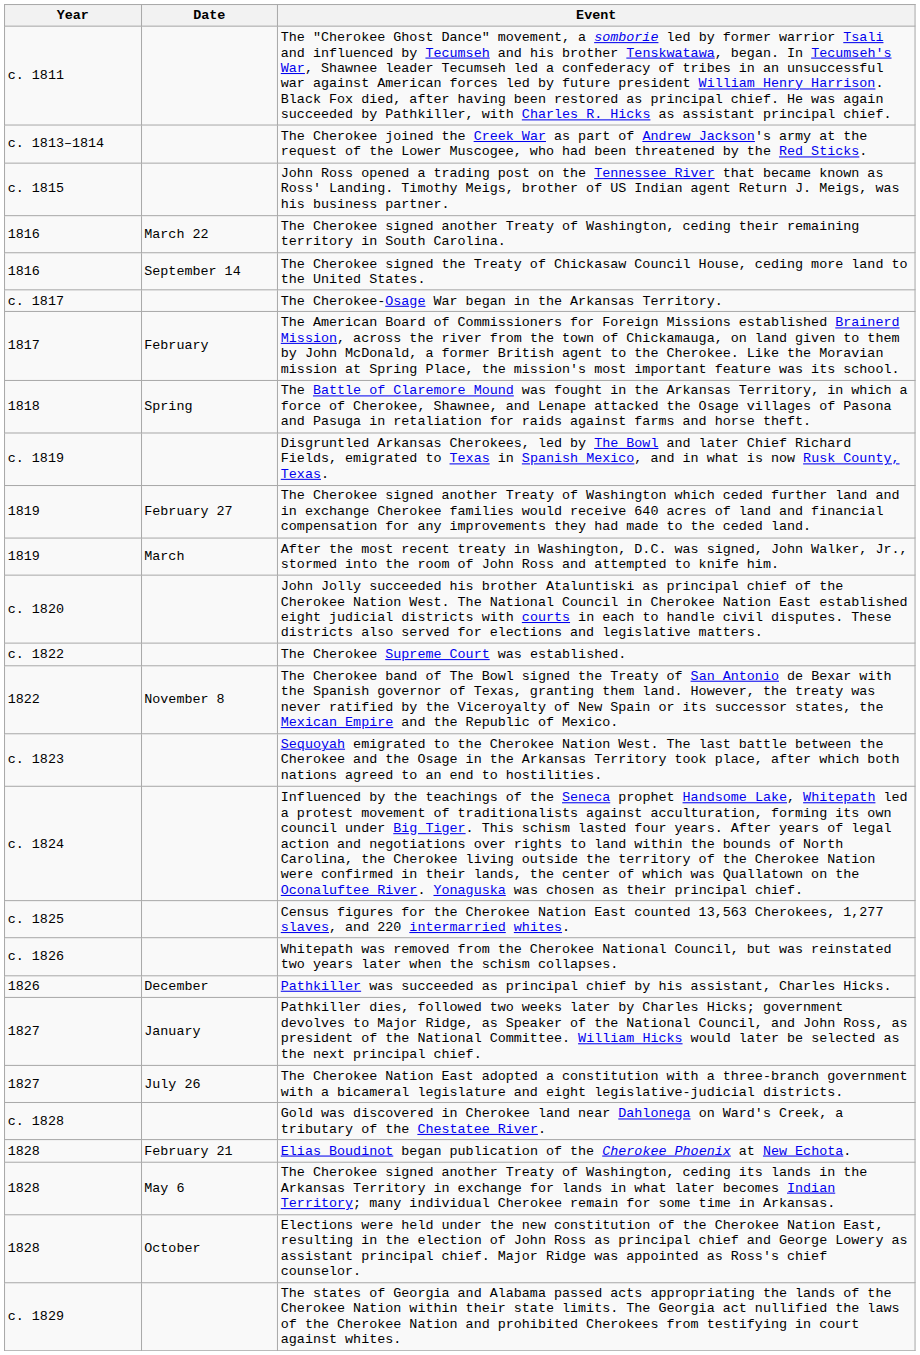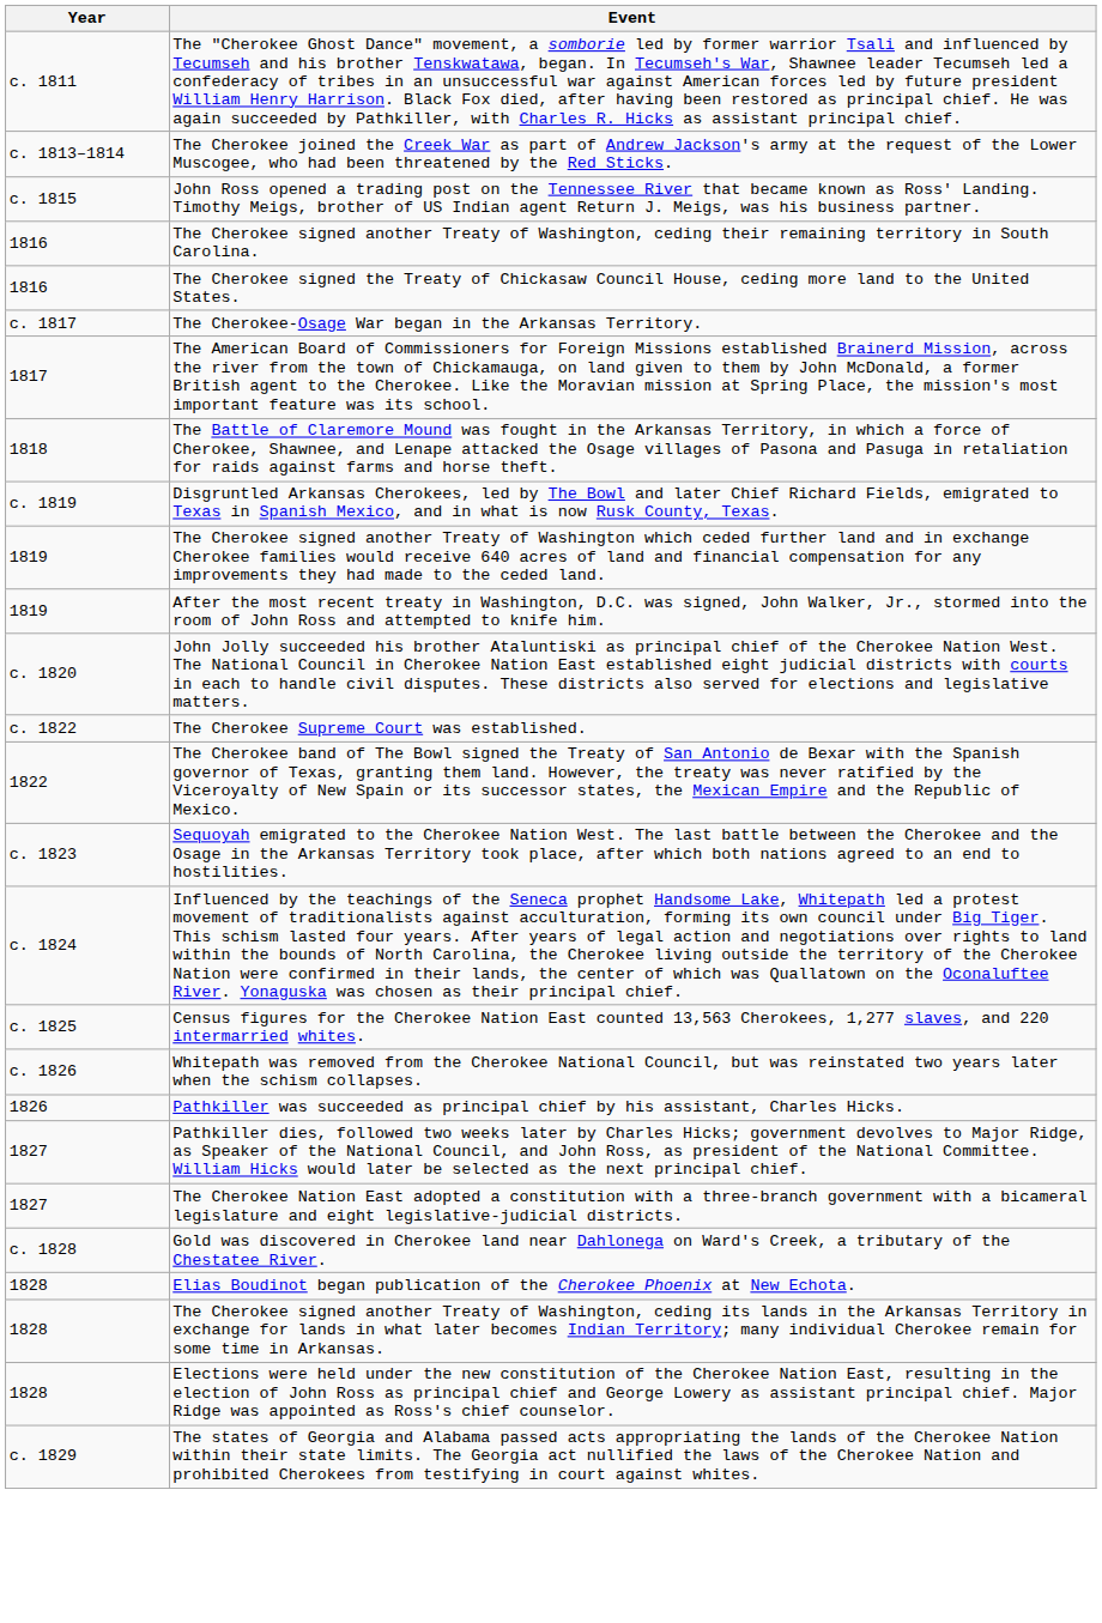- column: Date | March 22 | September 14 | February | Spring | February 27 | March | November 8 | December | January | July 26 | February 21 | May 6 | October
